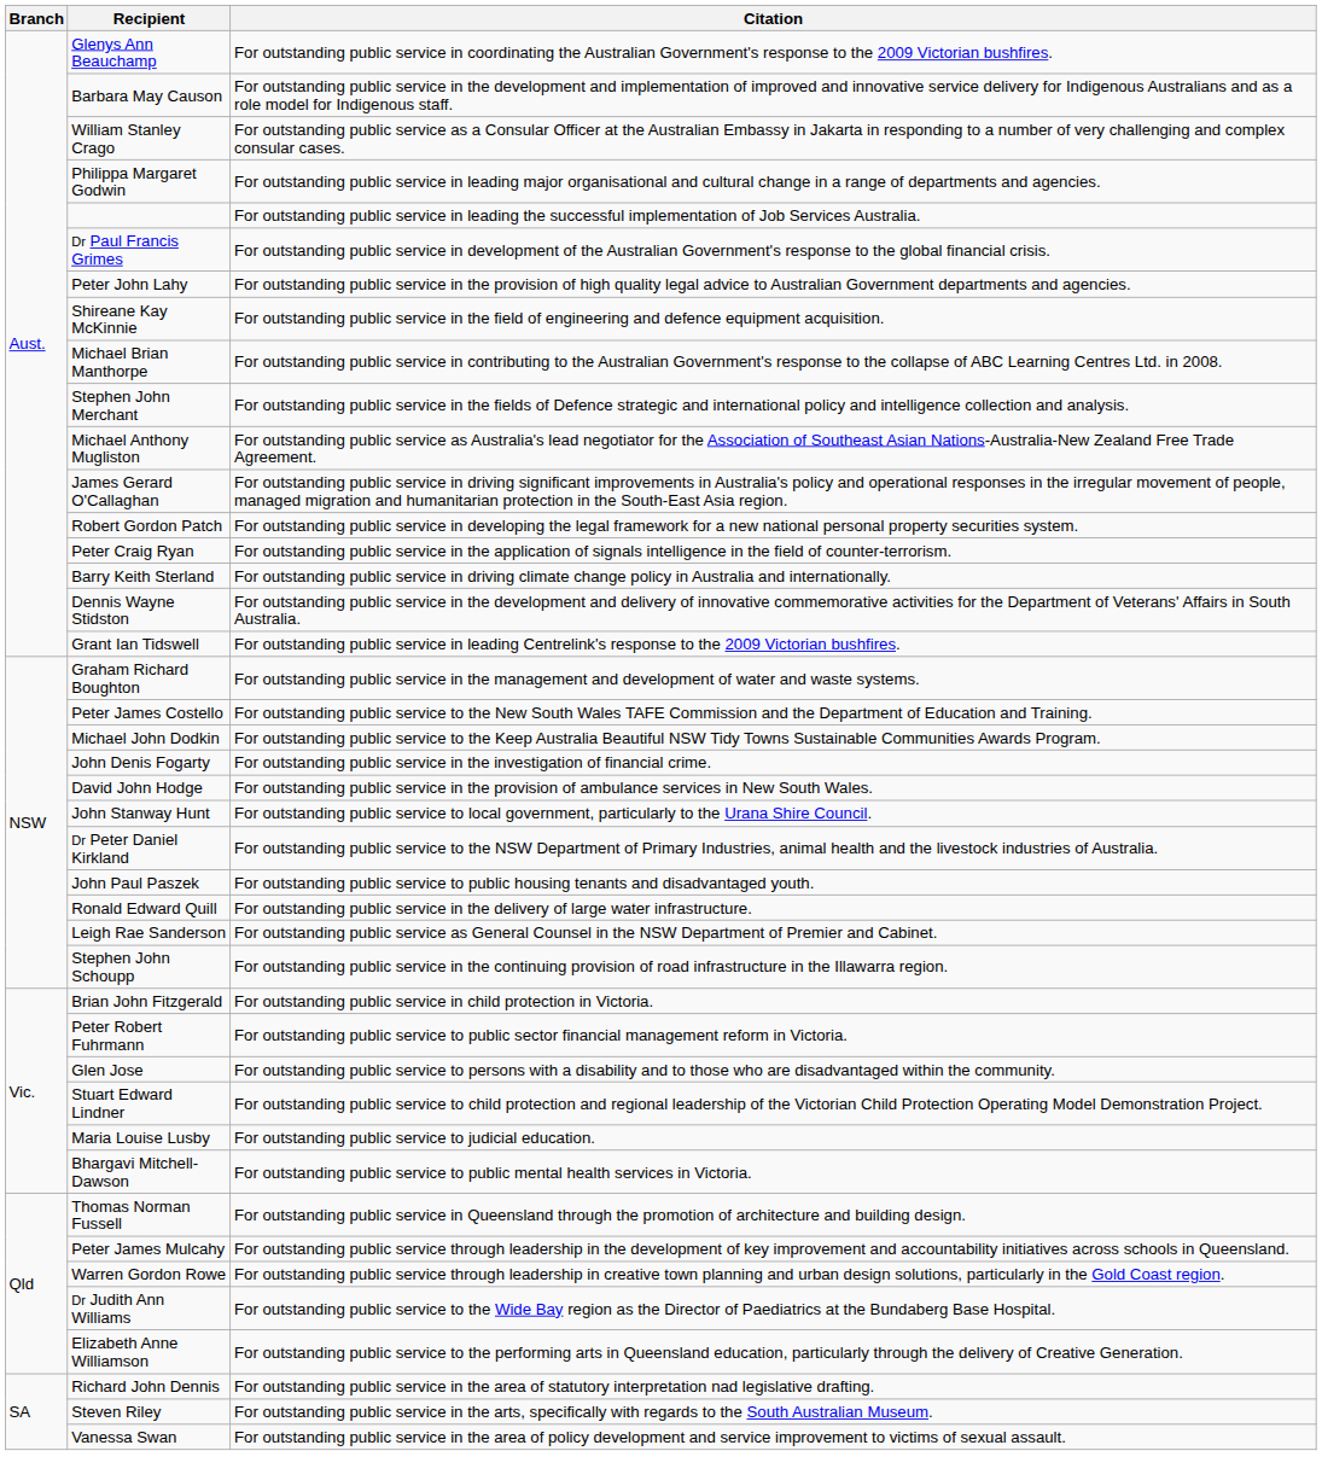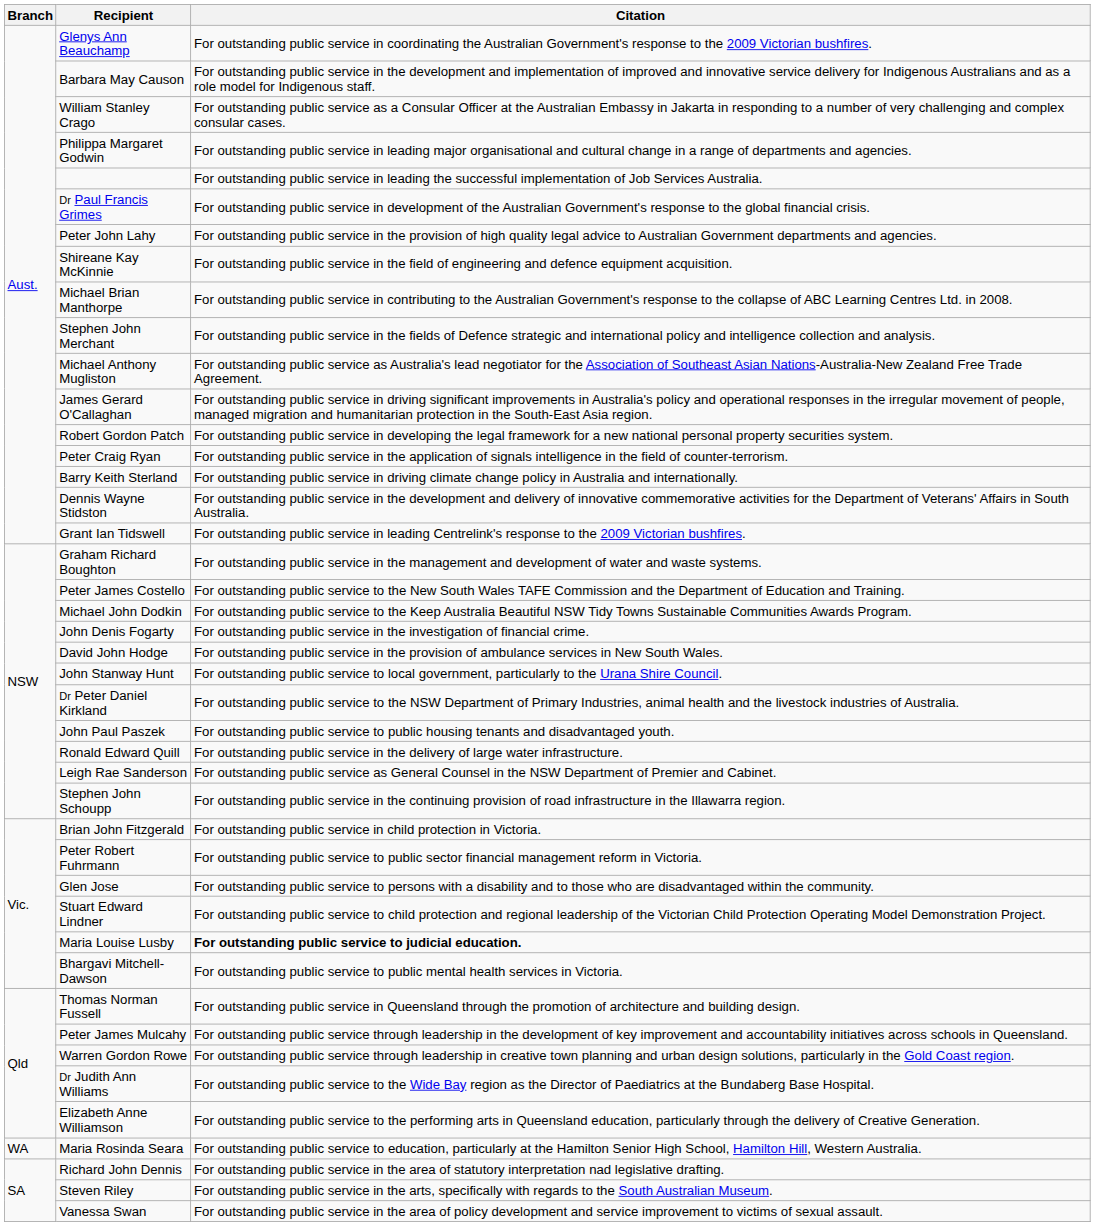Maria Louise Lusby | Citation: normal -> bold
+ row: WA | Maria Rosinda Seara | For outstanding public service to education, particularly at the Hamilton Senior High School, Hamilton Hill, Western Australia.
